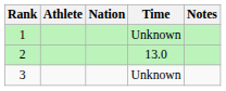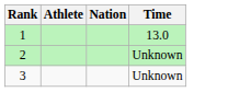- column: Notes
1 | Time: Unknown -> 13.0
2 | Time: 13.0 -> Unknown
